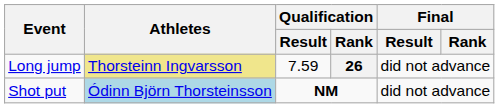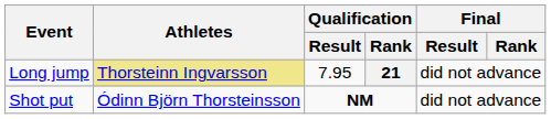Long jump | Qualification / Result: 7.59 -> 7.95
Long jump | Qualification / Rank: 26 -> 21
Shot put | Athletes: lightblue background -> no background
